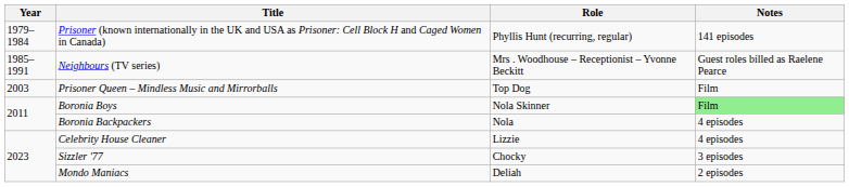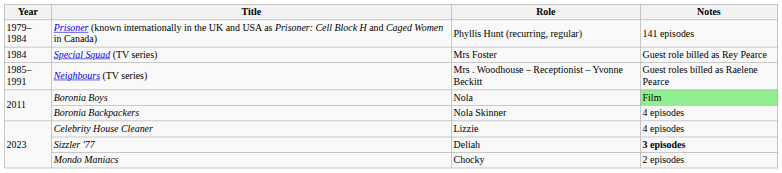+ row: 1984 | Special Squad (TV series) | Mrs Foster | Guest role billed as Rey Pearce
- row: 2003 | Prisoner Queen – Mindless Music and Mirrorballs | Top Dog | Film
Boronia Boys | Role: Nola Skinner -> Nola
Boronia Backpackers | Role: Nola -> Nola Skinner
Sizzler '77 | Role: Chocky -> Deliah
Sizzler '77 | Notes: normal -> bold
Mondo Maniacs | Role: Deliah -> Chocky
